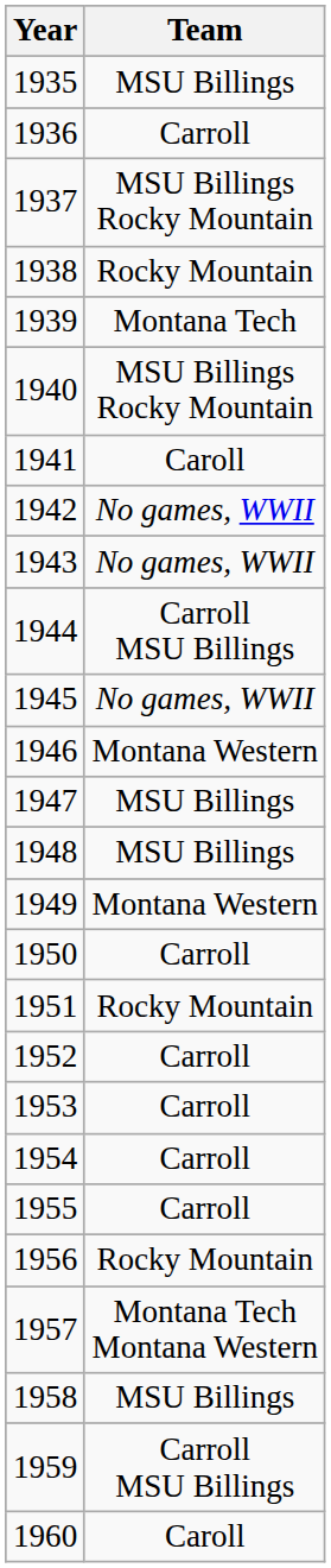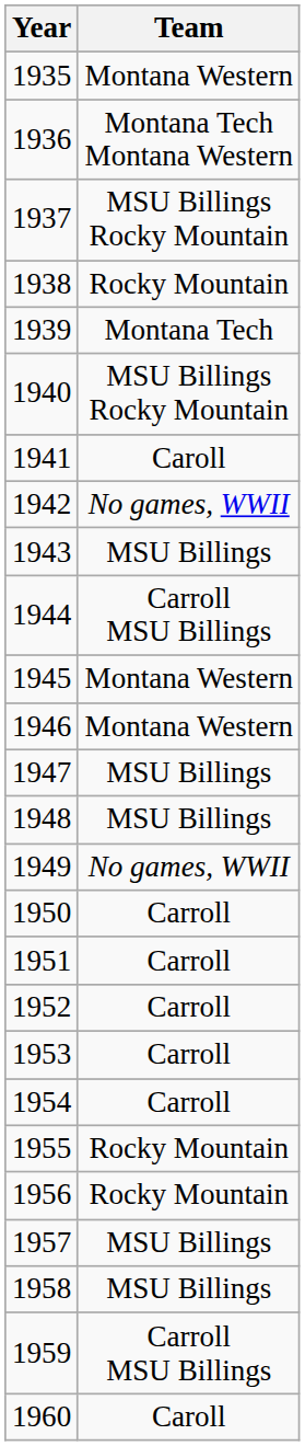1935 | Team: MSU Billings -> Montana Western
1936 | Team: Carroll -> Montana Tech Montana Western
1943 | Team: No games, WWII -> MSU Billings
1945 | Team: No games, WWII -> Montana Western
1949 | Team: Montana Western -> No games, WWII
1951 | Team: Rocky Mountain -> Carroll
1955 | Team: Carroll -> Rocky Mountain
1957 | Team: Montana Tech Montana Western -> MSU Billings
